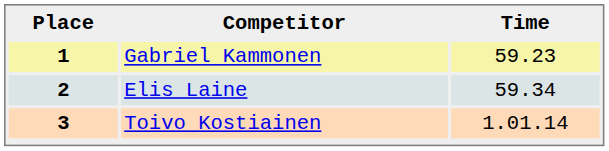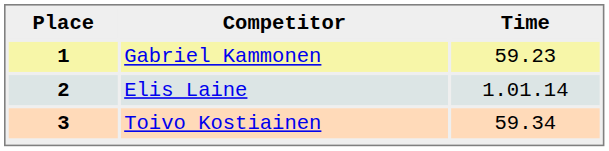2 | Time: 59.34 -> 1.01.14
3 | Time: 1.01.14 -> 59.34
